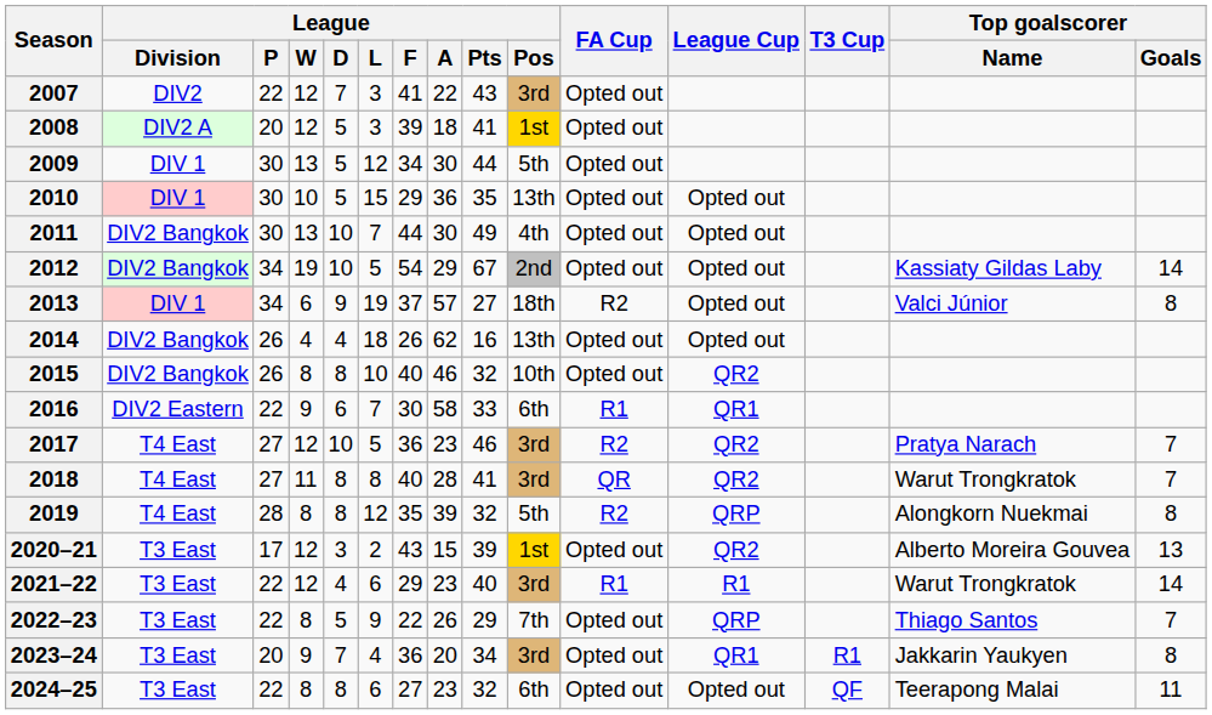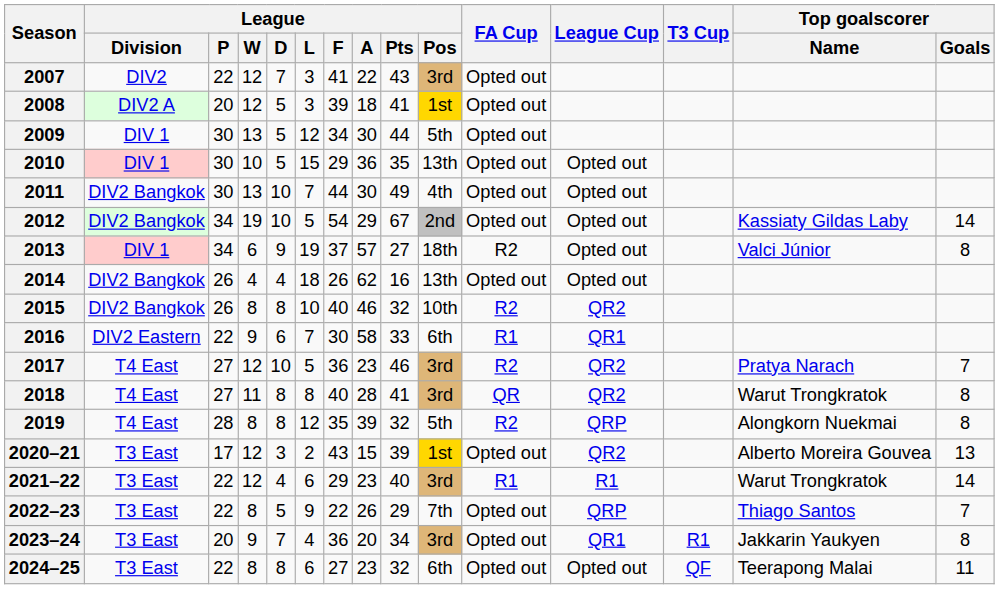2015 | FA Cup: Opted out -> R2
2018 | Top goalscorer / Goals: 7 -> 8
